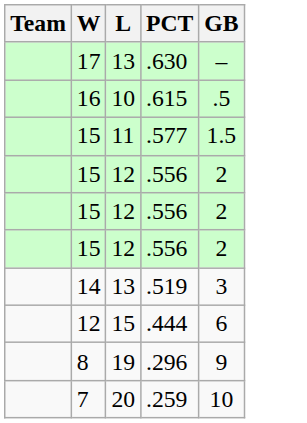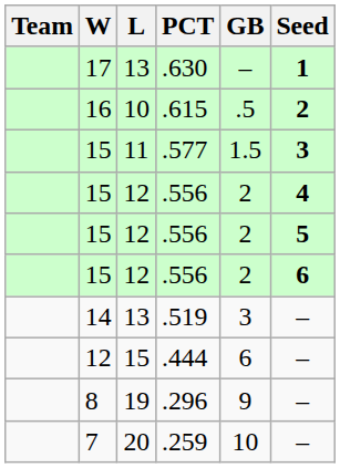+ column: Seed | 1 | 2 | 3 | 4 | 5 | 6 | – | – | – | –
